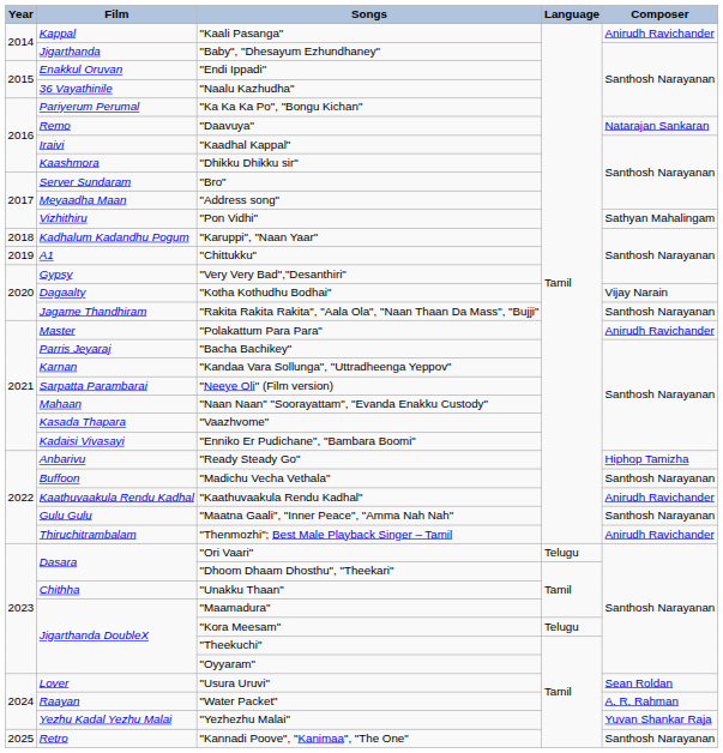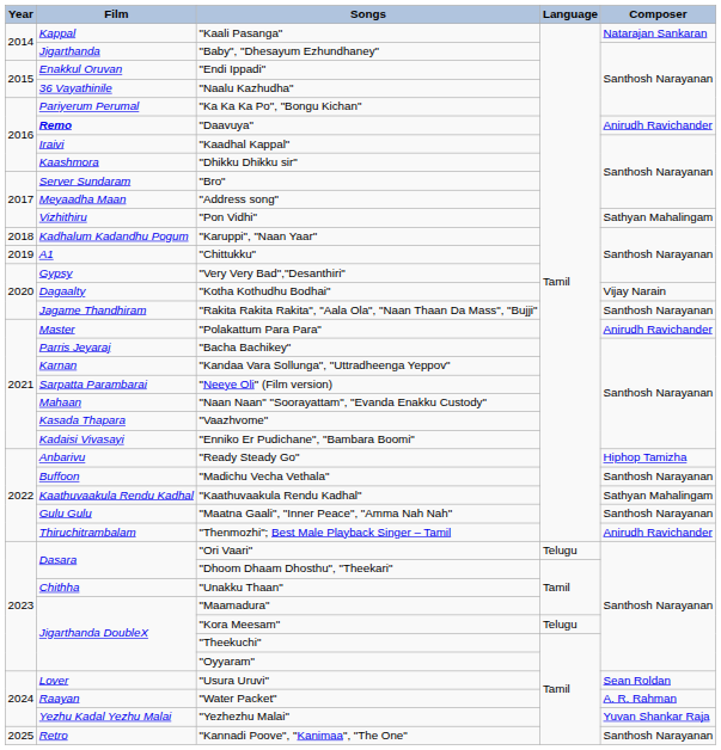"Kaali Pasanga" | Composer: Anirudh Ravichander -> Natarajan Sankaran
"Daavuya" | Film: normal -> bold
"Daavuya" | Composer: Natarajan Sankaran -> Anirudh Ravichander
"Kaathuvaakula Rendu Kadhal" | Composer: Anirudh Ravichander -> Sathyan Mahalingam
